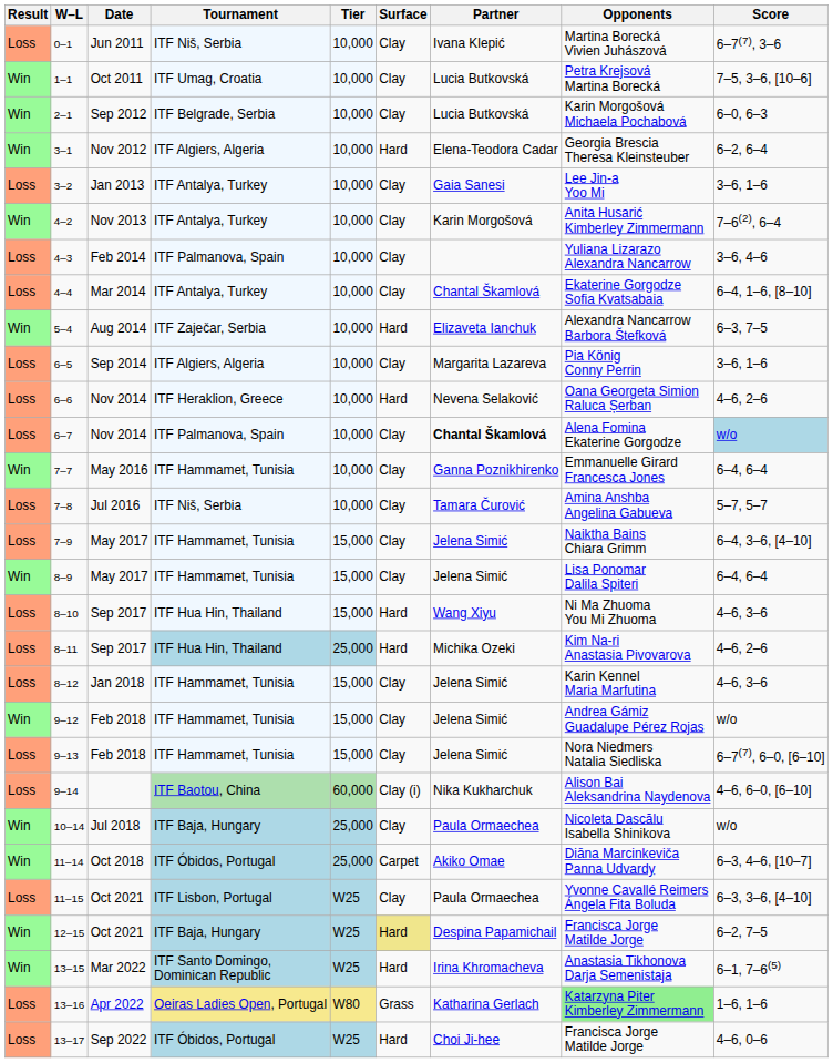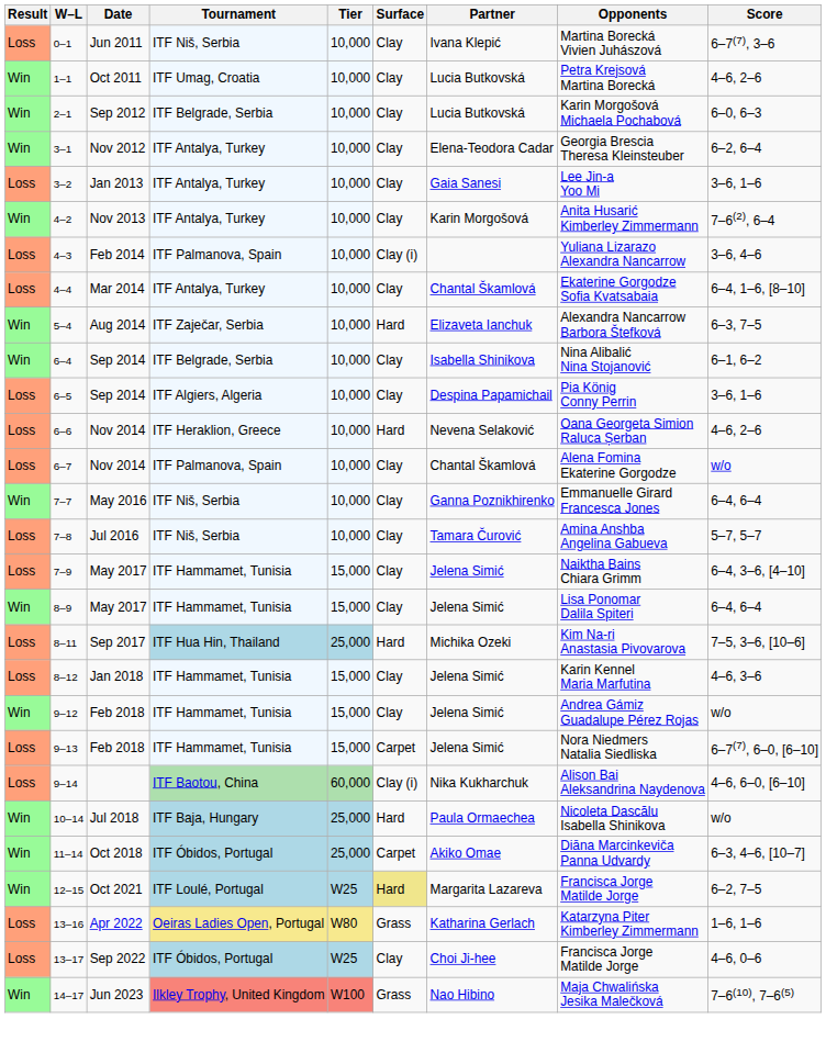1–1 | Score: 7–5, 3–6, [10–6] -> 4–6, 2–6
3–1 | Tournament: ITF Algiers, Algeria -> ITF Antalya, Turkey
3–1 | Surface: Hard -> Clay
4–3 | Surface: Clay -> Clay (i)
+ row: Win | 6–4 | Sep 2014 | ITF Belgrade, Serbia | 10,000 | Clay | Isabella Shinikova | Nina Alibalić Nina Stojanović | 6–1, 6–2
6–5 | Partner: Margarita Lazareva -> Despina Papamichail
6–7 | Partner: bold -> normal
6–7 | Score: lightblue background -> no background
7–7 | Tournament: ITF Hammamet, Tunisia -> ITF Niš, Serbia
- row: Loss | 8–10 | Sep 2017 | ITF Hua Hin, Thailand | 15,000 | Hard | Wang Xiyu | Ni Ma Zhuoma You Mi Zhuoma | 4–6, 3–6
8–11 | Score: 4–6, 2–6 -> 7–5, 3–6, [10–6]
9–13 | Surface: Clay -> Carpet
10–14 | Surface: Clay -> Hard
- row: Loss | 11–15 | Oct 2021 | ITF Lisbon, Portugal | W25 | Clay | Paula Ormaechea | Yvonne Cavallé Reimers Ángela Fita Boluda | 6–3, 3–6, [4–10]
12–15 | Tournament: ITF Baja, Hungary -> ITF Loulé, Portugal
12–15 | Partner: Despina Papamichail -> Margarita Lazareva
- row: Win | 13–15 | Mar 2022 | ITF Santo Domingo, Dominican Republic | W25 | Hard | Irina Khromacheva | Anastasia Tikhonova Darja Semenistaja | 6–1, 7–6(5)
13–16 | Opponents: lightgreen background -> no background
13–17 | Surface: Hard -> Clay
+ row: Win | 14–17 | Jun 2023 | Ilkley Trophy, United Kingdom | W100 | Grass | Nao Hibino | Maja Chwalińska Jesika Malečková | 7–6(10), 7–6(5)
